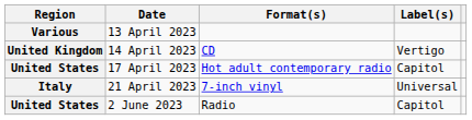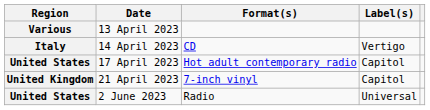14 April 2023 | Region: United Kingdom -> Italy
21 April 2023 | Region: Italy -> United Kingdom
21 April 2023 | Label(s): Universal -> Capitol
2 June 2023 | Label(s): Capitol -> Universal
